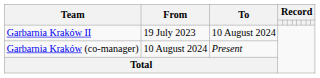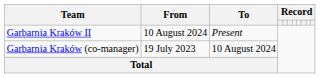Garbarnia Kraków II | From: 19 July 2023 -> 10 August 2024
Garbarnia Kraków II | To: 10 August 2024 -> Present
Garbarnia Kraków (co-manager) | From: 10 August 2024 -> 19 July 2023
Garbarnia Kraków (co-manager) | To: Present -> 10 August 2024
